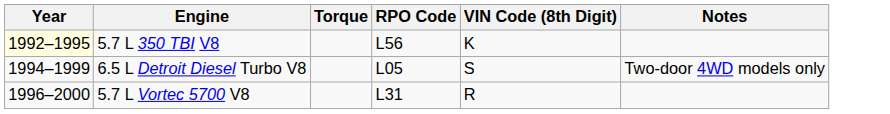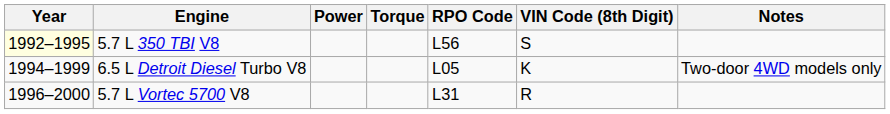+ column: Power
5.7 L 350 TBI V8 | VIN Code (8th Digit): K -> S
6.5 L Detroit Diesel Turbo V8 | VIN Code (8th Digit): S -> K
